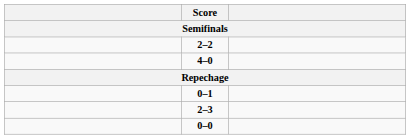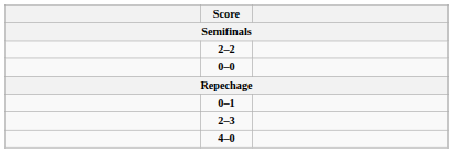rows swapped: 0–0 <-> 4–0
